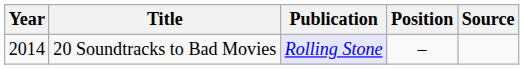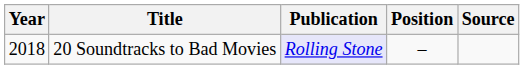20 Soundtracks to Bad Movies | Year: 2014 -> 2018
